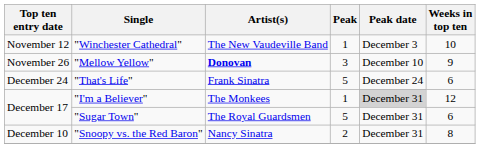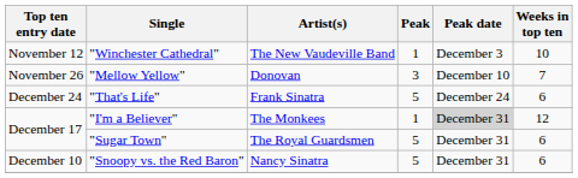"Mellow Yellow" | Artist(s): bold -> normal
"Mellow Yellow" | Weeks in top ten: 9 -> 7
"Snoopy vs. the Red Baron" | Peak: 2 -> 5
"Snoopy vs. the Red Baron" | Weeks in top ten: 8 -> 6
